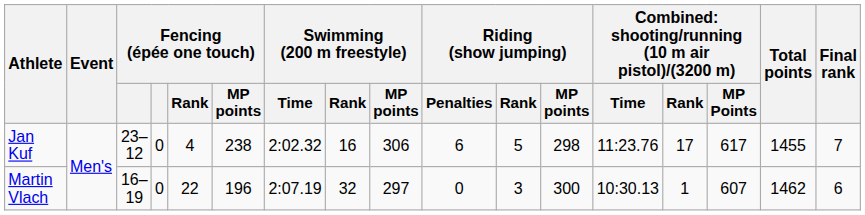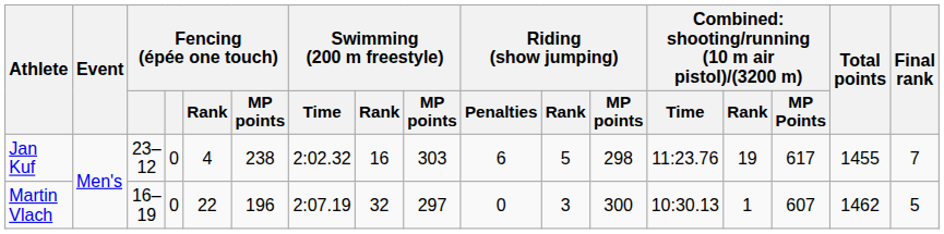Jan Kuf | Swimming (200 m freestyle) / MP points: 306 -> 303
Jan Kuf | column 14: 17 -> 19
Martin Vlach | Final rank: 6 -> 5
